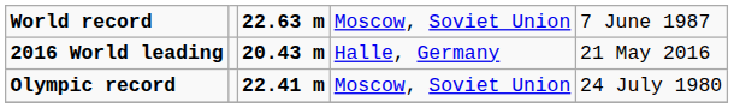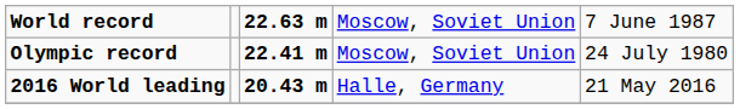rows swapped: Olympic record <-> 2016 World leading
